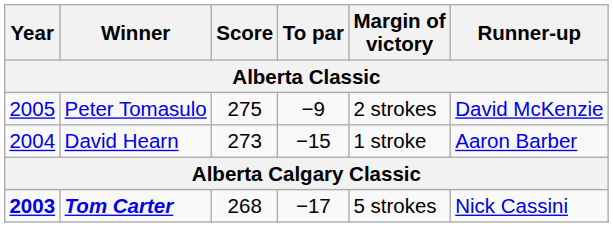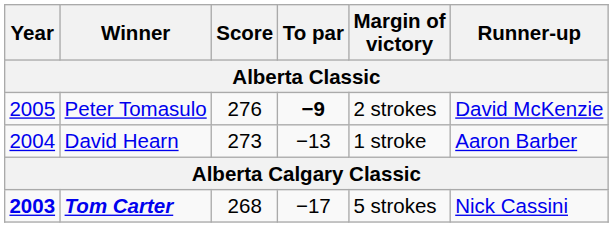Peter Tomasulo | Score: 275 -> 276
Peter Tomasulo | To par: normal -> bold
David Hearn | To par: −15 -> −13
